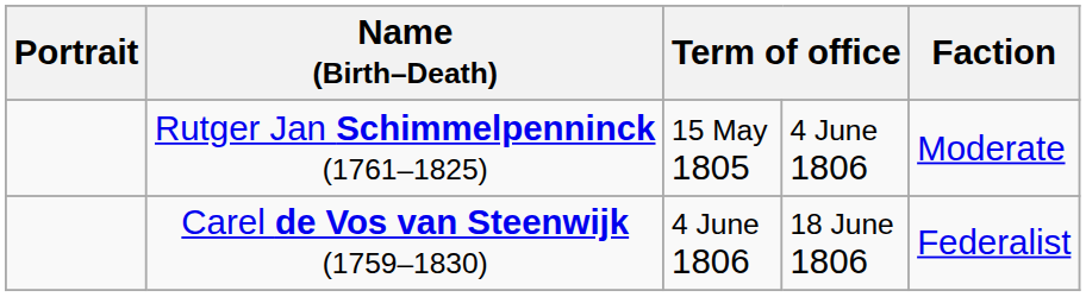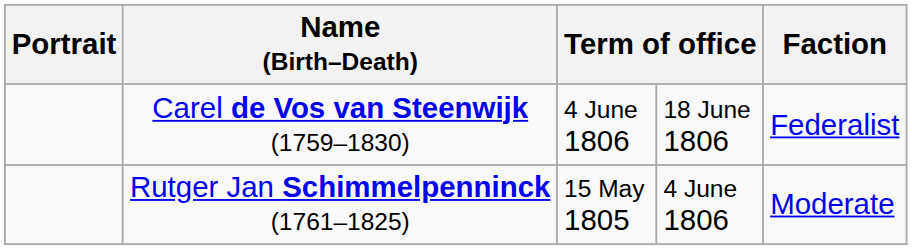rows swapped: Rutger Jan Schimmelpenninck (1761–1825) <-> Carel de Vos van Steenwijk (1759–1830)
